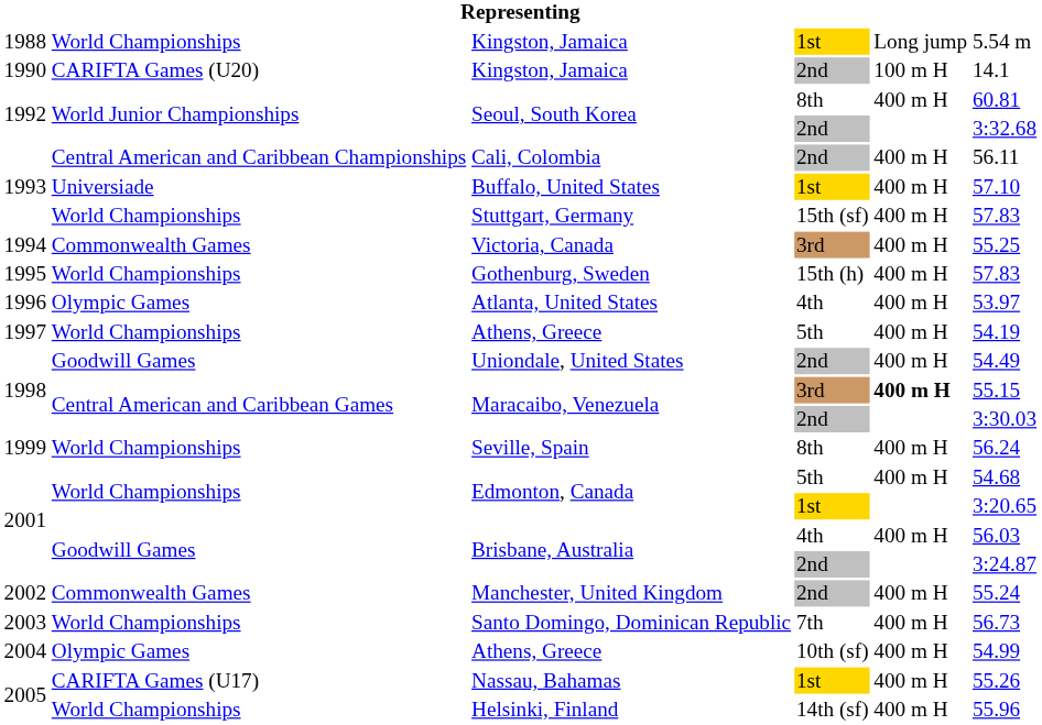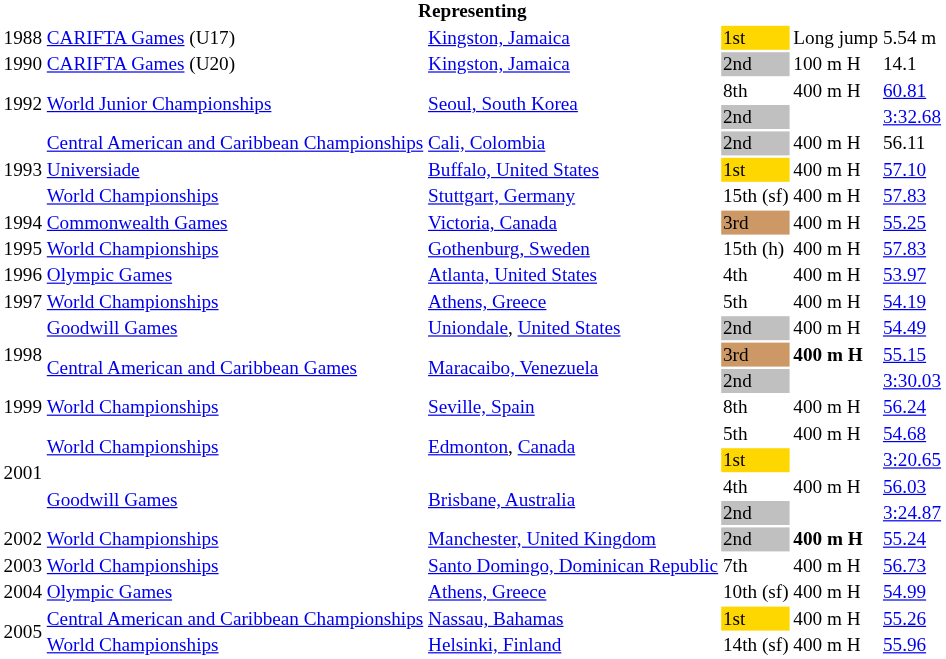Kingston, Jamaica / 1st | column 2: World Championships -> CARIFTA Games (U17)
Manchester, United Kingdom | column 2: Commonwealth Games -> World Championships
Manchester, United Kingdom | column 5: normal -> bold
Nassau, Bahamas | column 2: CARIFTA Games (U17) -> Central American and Caribbean Championships
